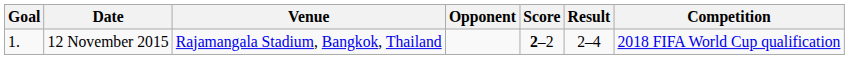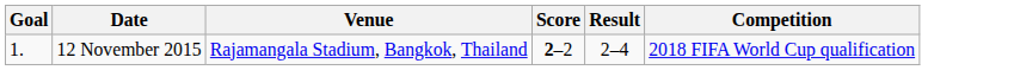- column: Opponent
